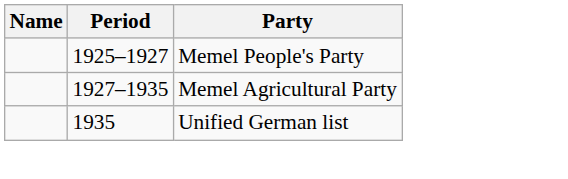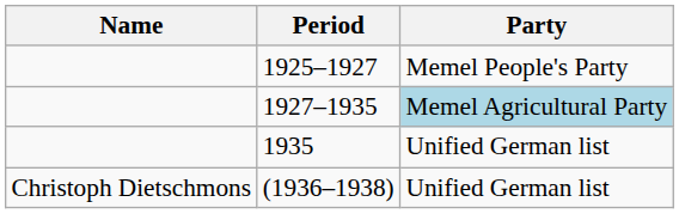1927–1935 | Party: no background -> lightblue background
+ row: Christoph Dietschmons | (1936–1938) | Unified German list
